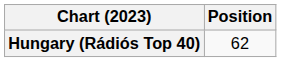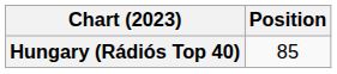Hungary (Rádiós Top 40) | Position: 62 -> 85
